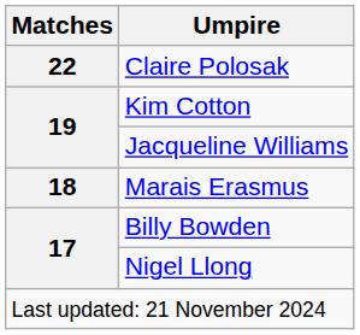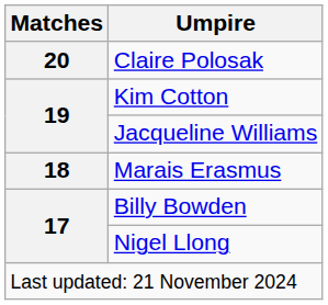Claire Polosak | Matches: 22 -> 20
